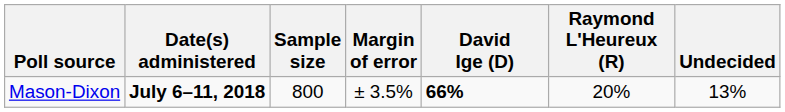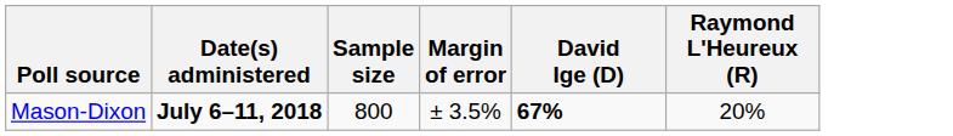- column: Undecided | 13%
Mason-Dixon | David Ige (D): 66% -> 67%
